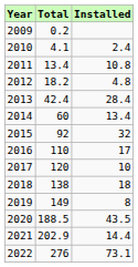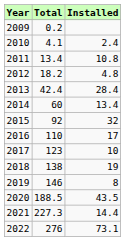2017 | Total: 120 -> 123
2018 | Installed: 18 -> 19
2019 | Total: 149 -> 146
2021 | Total: 202.9 -> 227.3
